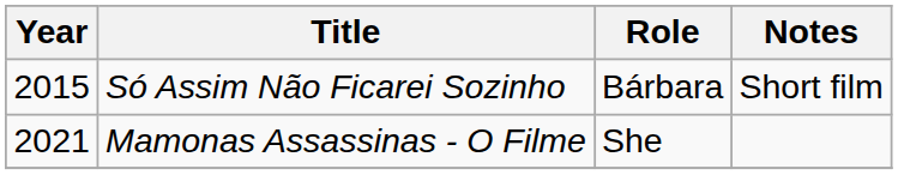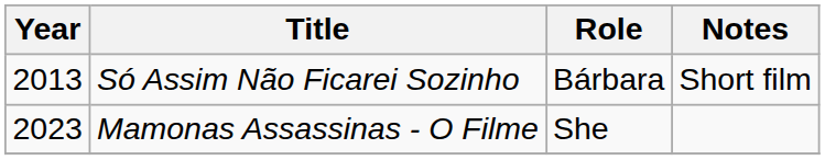Só Assim Não Ficarei Sozinho | Year: 2015 -> 2013
Mamonas Assassinas - O Filme | Year: 2021 -> 2023
